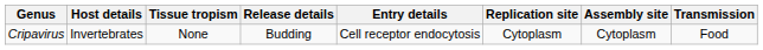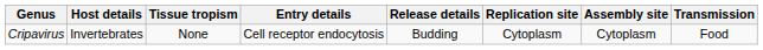columns swapped: Entry details <-> Release details
